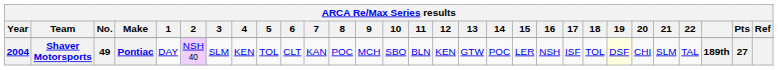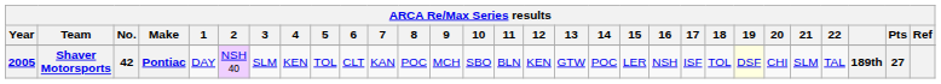Shaver Motorsports | Year: 2004 -> 2005
Shaver Motorsports | No.: 49 -> 42
